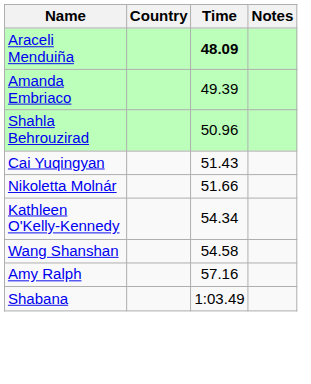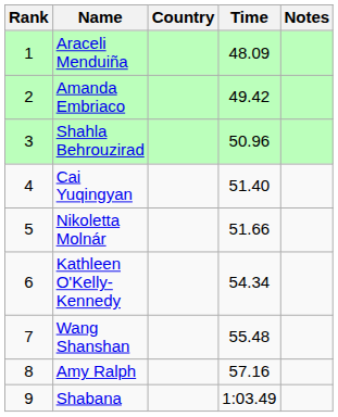+ column: Rank | 1 | 2 | 3 | 4 | 5 | 6 | 7 | 8 | 9
Araceli Menduiña | Time: bold -> normal
Amanda Embriaco | Time: 49.39 -> 49.42
Cai Yuqingyan | Time: 51.43 -> 51.40
Wang Shanshan | Time: 54.58 -> 55.48
